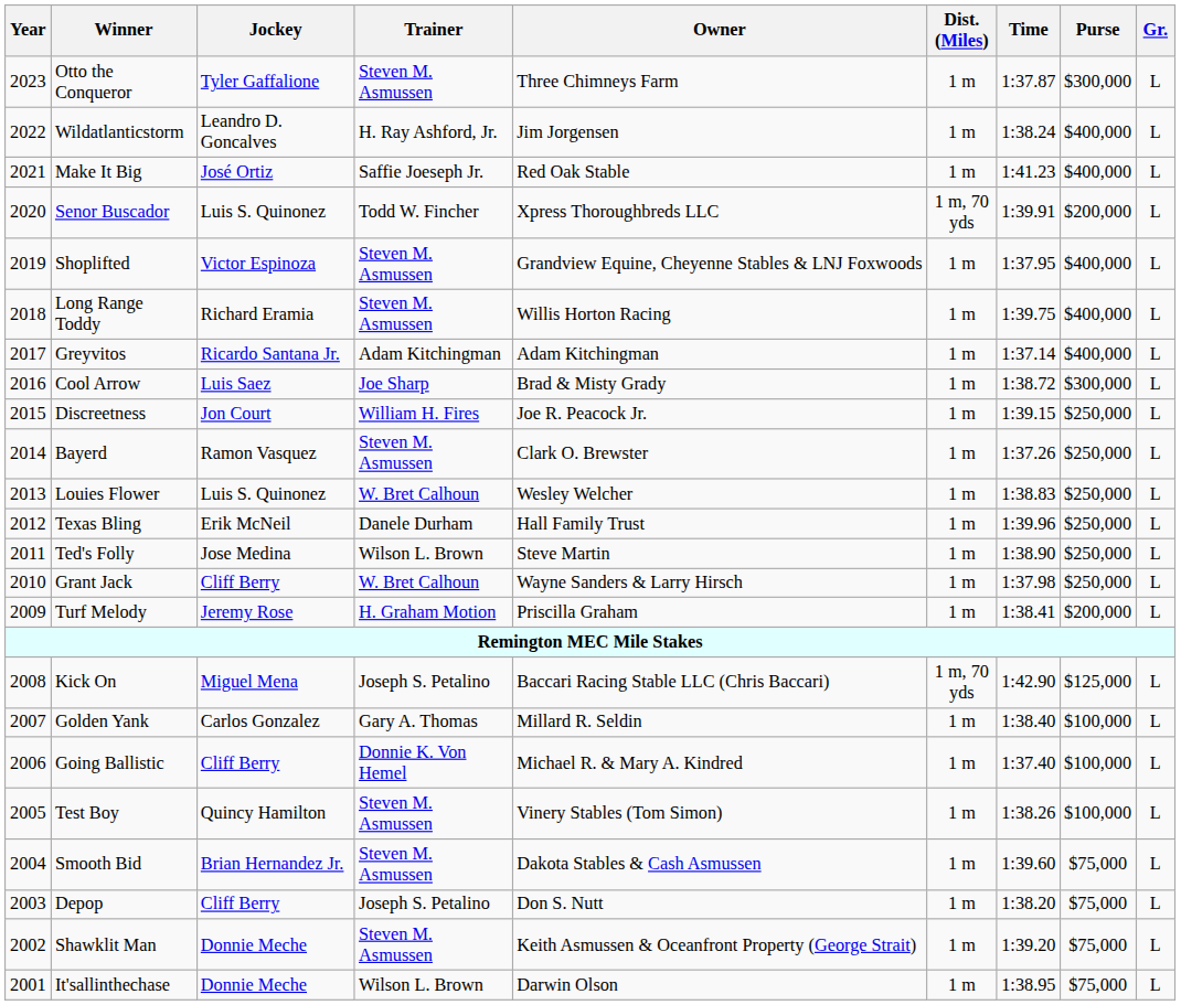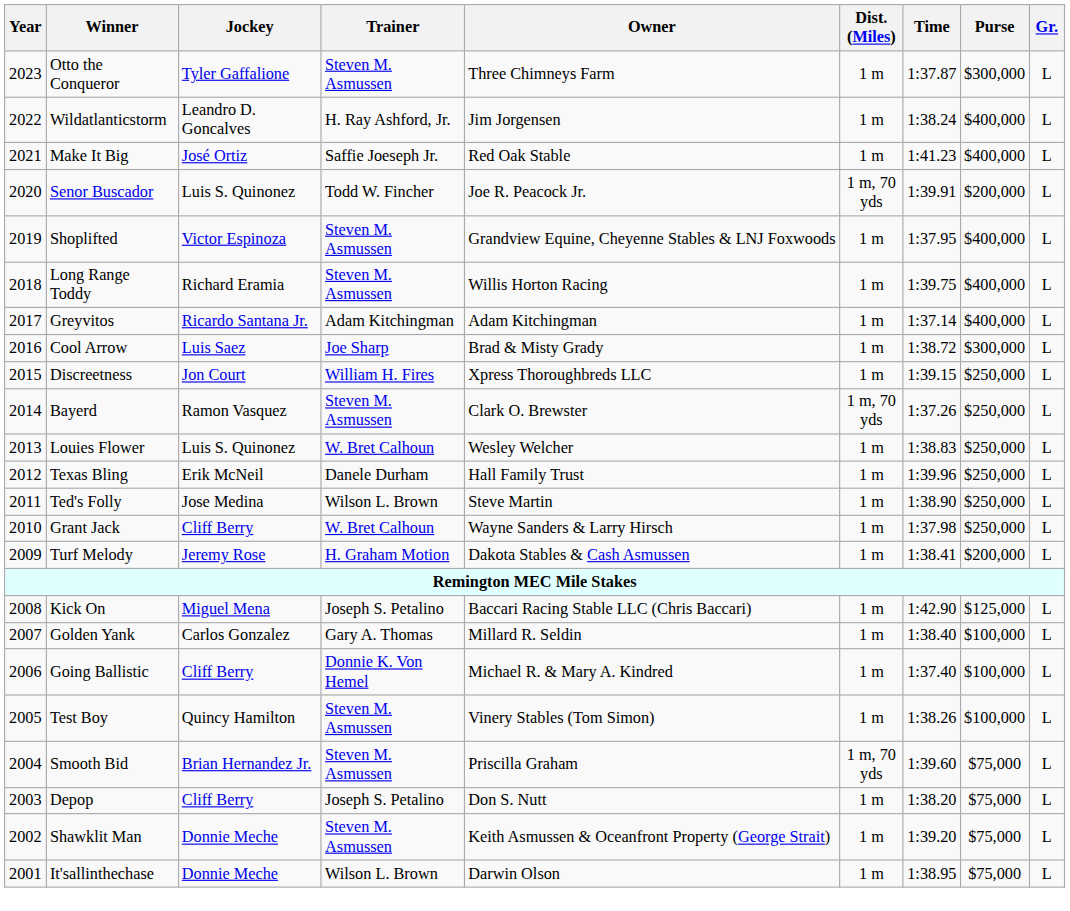Senor Buscador | Owner: Xpress Thoroughbreds LLC -> Joe R. Peacock Jr.
Discreetness | Owner: Joe R. Peacock Jr. -> Xpress Thoroughbreds LLC
Bayerd | Dist. (Miles): 1 m -> 1 m, 70 yds
Turf Melody | Owner: Priscilla Graham -> Dakota Stables & Cash Asmussen
Kick On | Dist. (Miles): 1 m, 70 yds -> 1 m
Smooth Bid | Owner: Dakota Stables & Cash Asmussen -> Priscilla Graham
Smooth Bid | Dist. (Miles): 1 m -> 1 m, 70 yds
